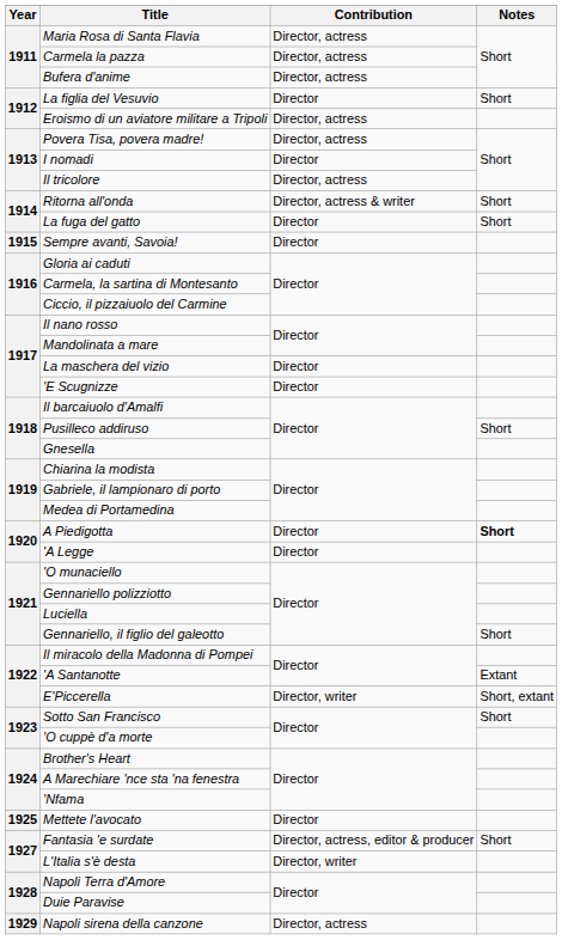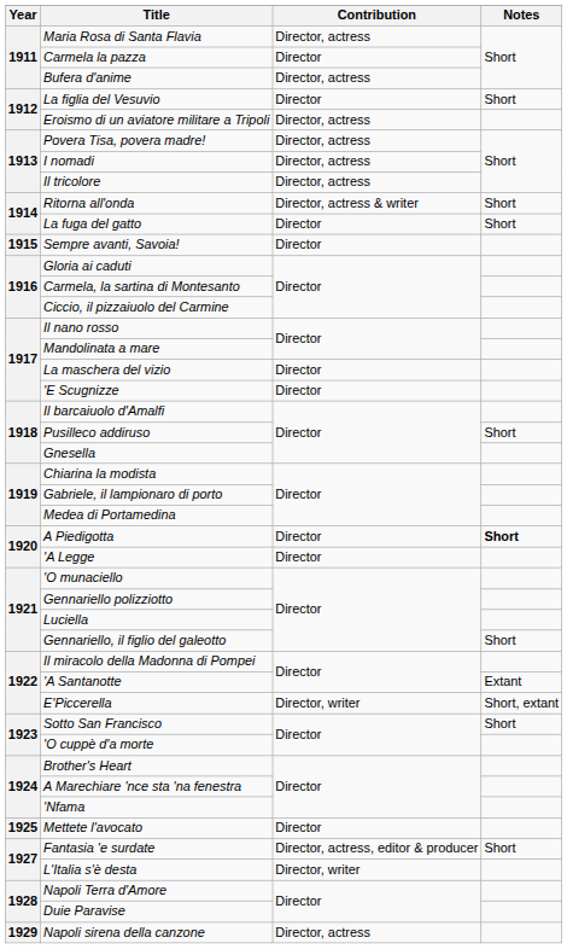Carmela la pazza | Contribution: Director, actress -> Director
I nomadi | Contribution: Director -> Director, actress
